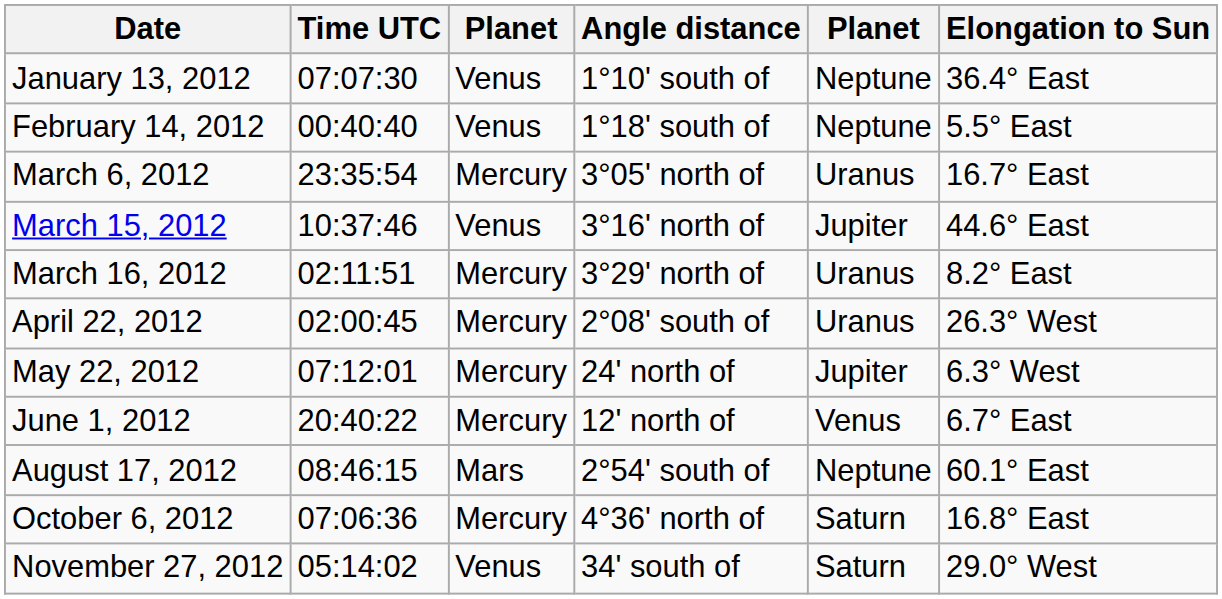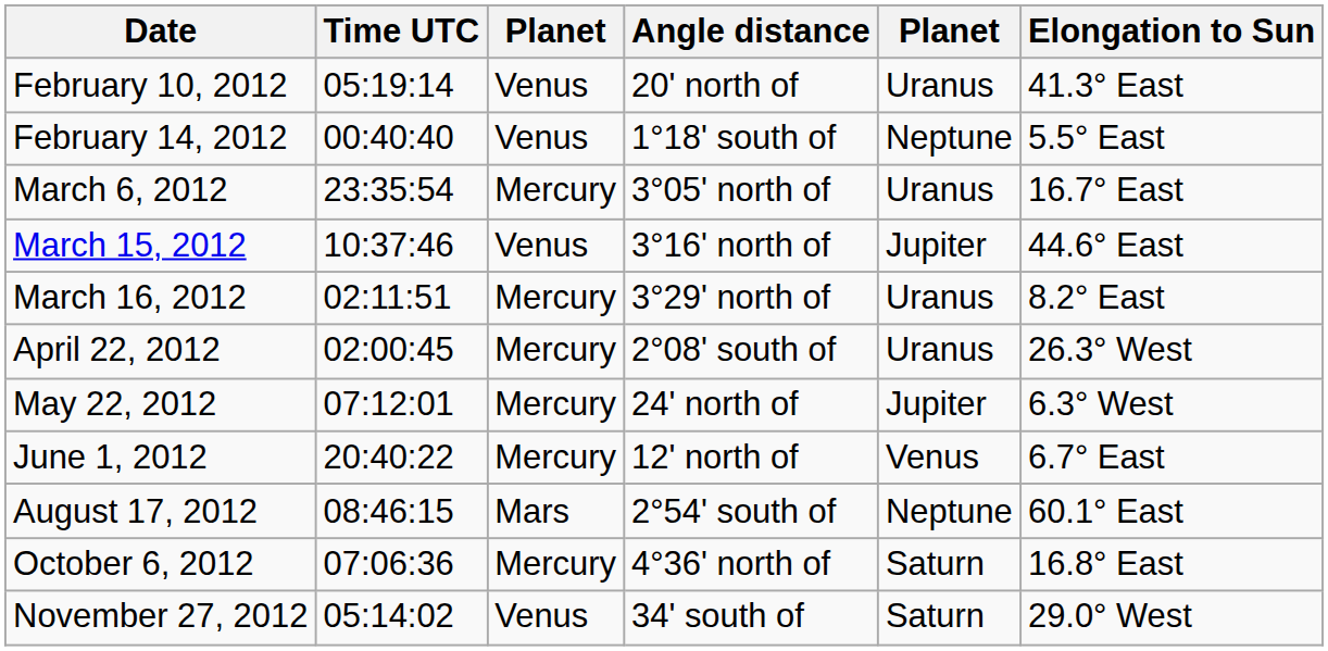- row: January 13, 2012 | 07:07:30 | Venus | 1°10' south of | Neptune | 36.4° East
+ row: February 10, 2012 | 05:19:14 | Venus | 20' north of | Uranus | 41.3° East
